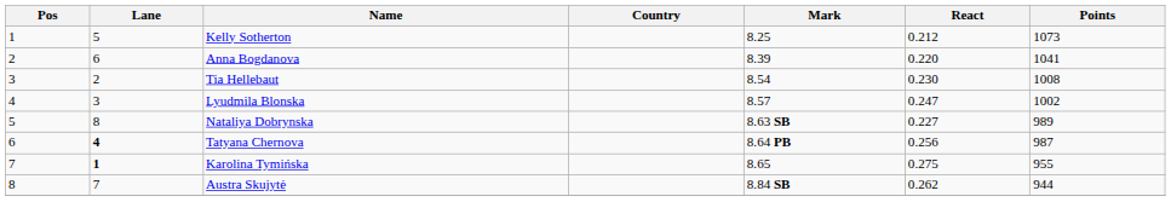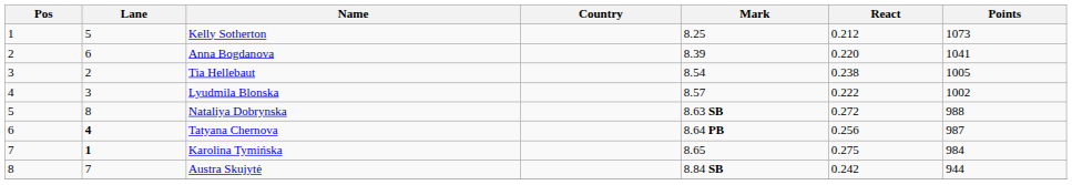Tia Hellebaut | React: 0.230 -> 0.238
Tia Hellebaut | Points: 1008 -> 1005
Lyudmila Blonska | React: 0.247 -> 0.222
Nataliya Dobrynska | React: 0.227 -> 0.272
Nataliya Dobrynska | Points: 989 -> 988
Karolina Tymińska | Points: 955 -> 984
Austra Skujytė | React: 0.262 -> 0.242
